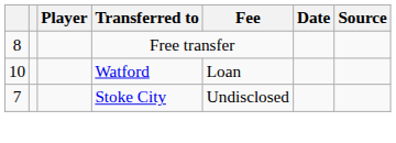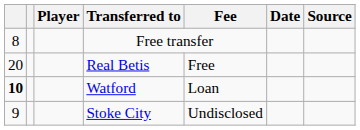+ row: 20 | Real Betis | Free
Watford | column 1: normal -> bold
Stoke City | column 1: 7 -> 9
